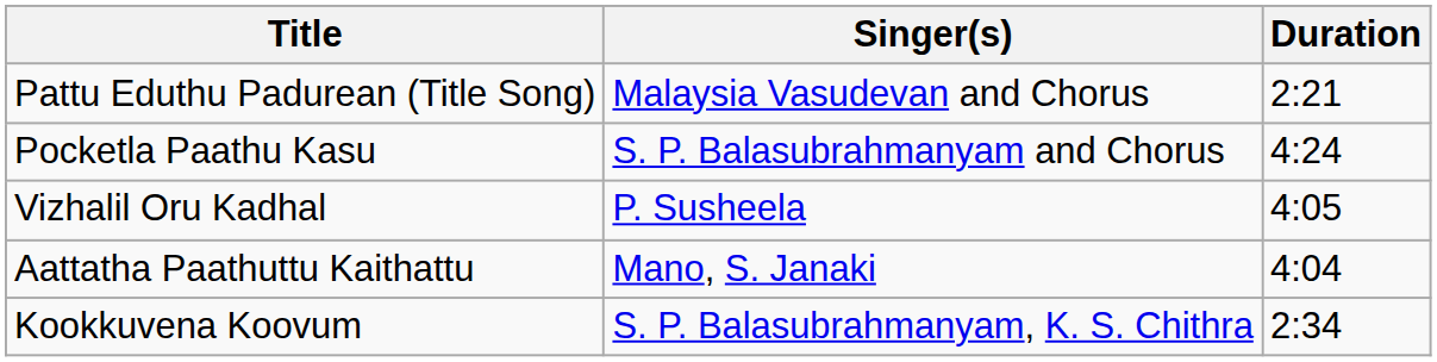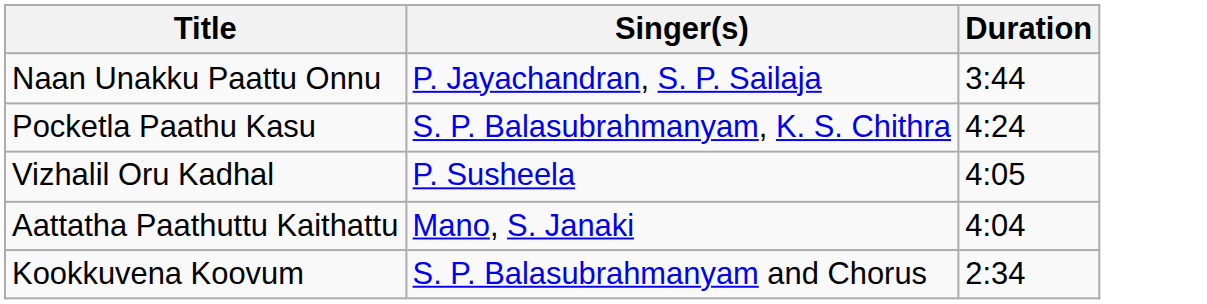- row: Pattu Eduthu Padurean (Title Song) | Malaysia Vasudevan and Chorus | 2:21
+ row: Naan Unakku Paattu Onnu | P. Jayachandran, S. P. Sailaja | 3:44
Pocketla Paathu Kasu | Singer(s): S. P. Balasubrahmanyam and Chorus -> S. P. Balasubrahmanyam, K. S. Chithra
Kookkuvena Koovum | Singer(s): S. P. Balasubrahmanyam, K. S. Chithra -> S. P. Balasubrahmanyam and Chorus
